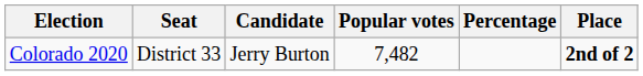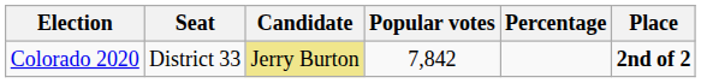Colorado 2020 | Candidate: no background -> khaki background
Colorado 2020 | Popular votes: 7,482 -> 7,842
